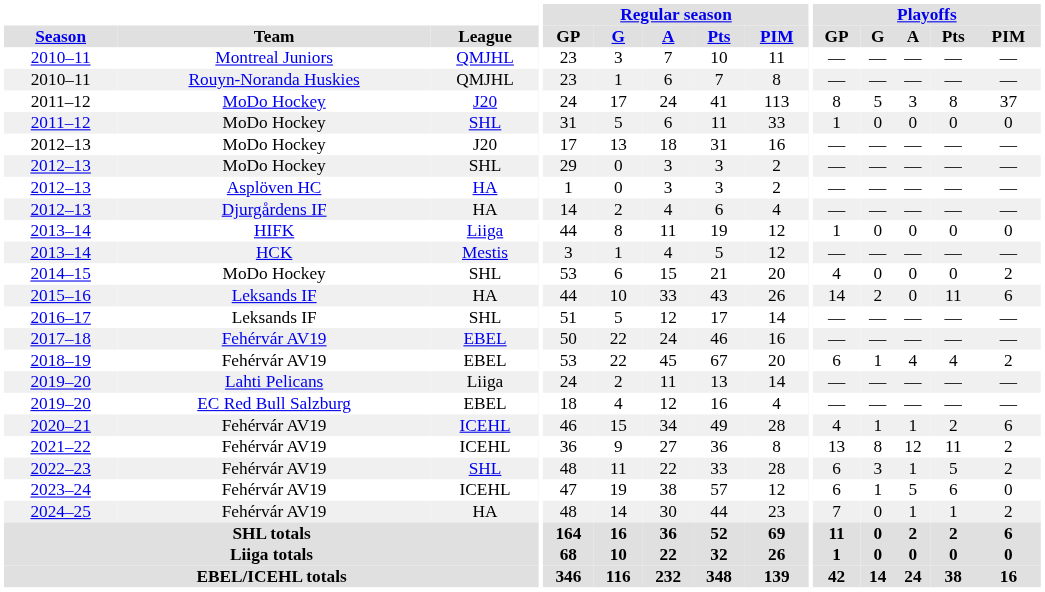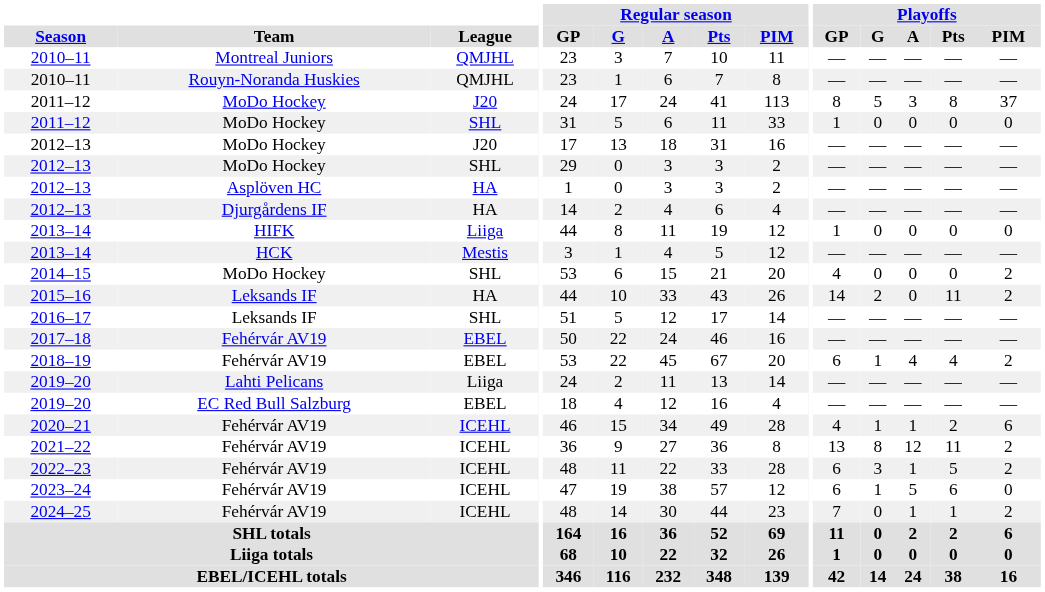2015–16 | Playoffs / PIM: 6 -> 2
2022–23 | League: SHL -> ICEHL
2024–25 | League: HA -> ICEHL
